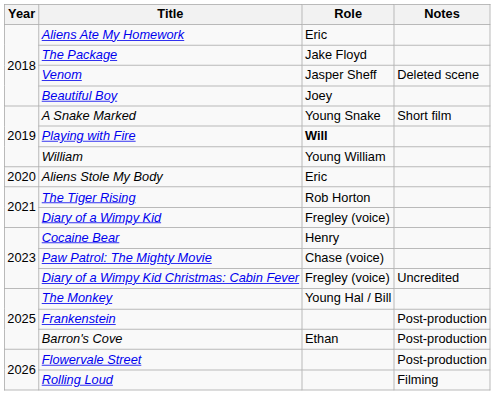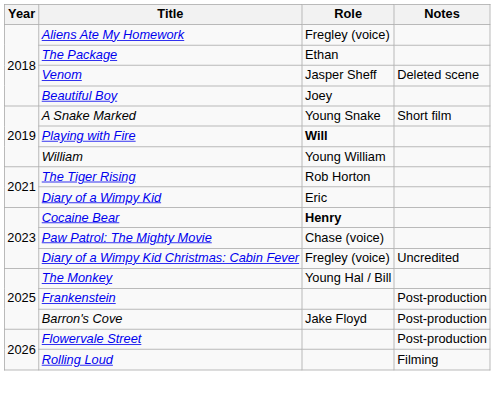Aliens Ate My Homework | Role: Eric -> Fregley (voice)
The Package | Role: Jake Floyd -> Ethan
- row: 2020 | Aliens Stole My Body | Eric
Diary of a Wimpy Kid | Role: Fregley (voice) -> Eric
Cocaine Bear | Role: normal -> bold
Barron's Cove | Role: Ethan -> Jake Floyd
